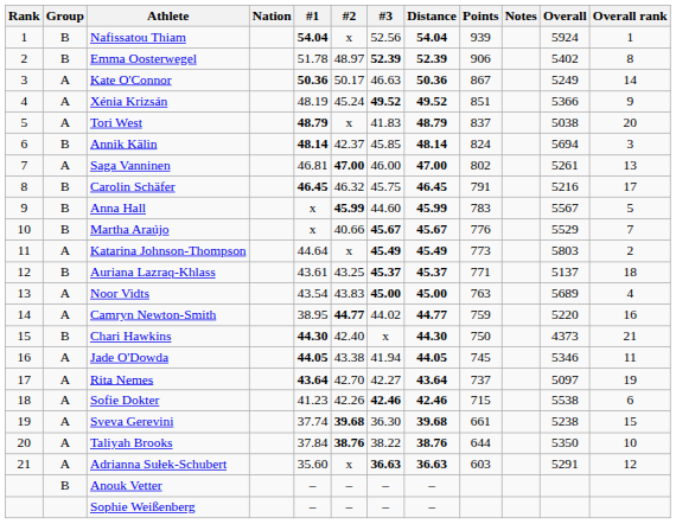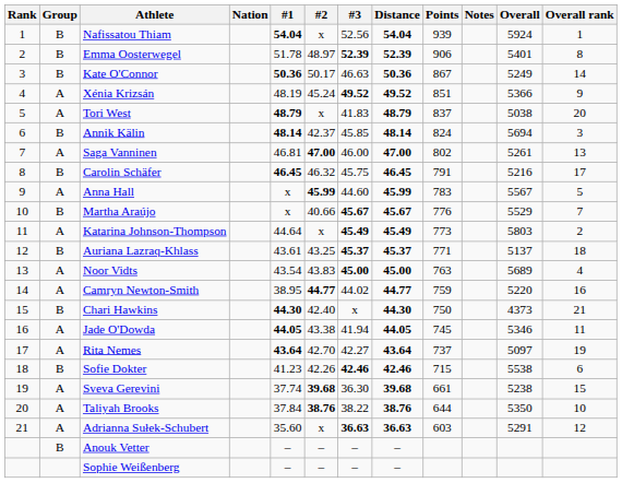Emma Oosterwegel | Overall: 5402 -> 5401
Kate O'Connor | Group: A -> B
Anna Hall | Group: B -> A
Sofie Dokter | Group: A -> B
